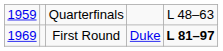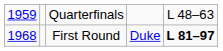First Round | column 1: 1969 -> 1968
